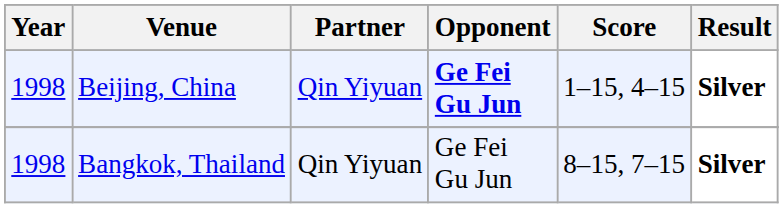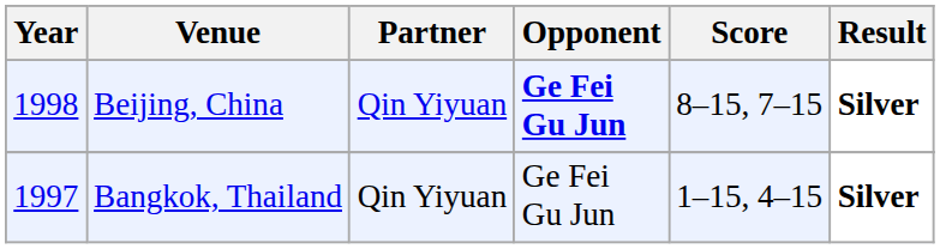Beijing, China | Score: 1–15, 4–15 -> 8–15, 7–15
Bangkok, Thailand | Year: 1998 -> 1997
Bangkok, Thailand | Score: 8–15, 7–15 -> 1–15, 4–15
